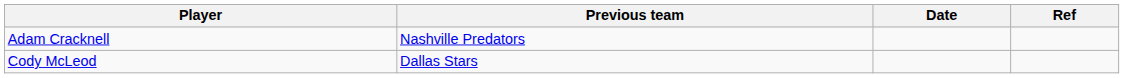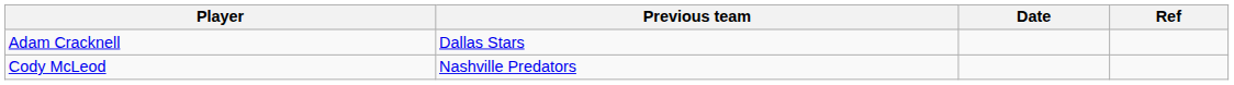Adam Cracknell | Previous team: Nashville Predators -> Dallas Stars
Cody McLeod | Previous team: Dallas Stars -> Nashville Predators
